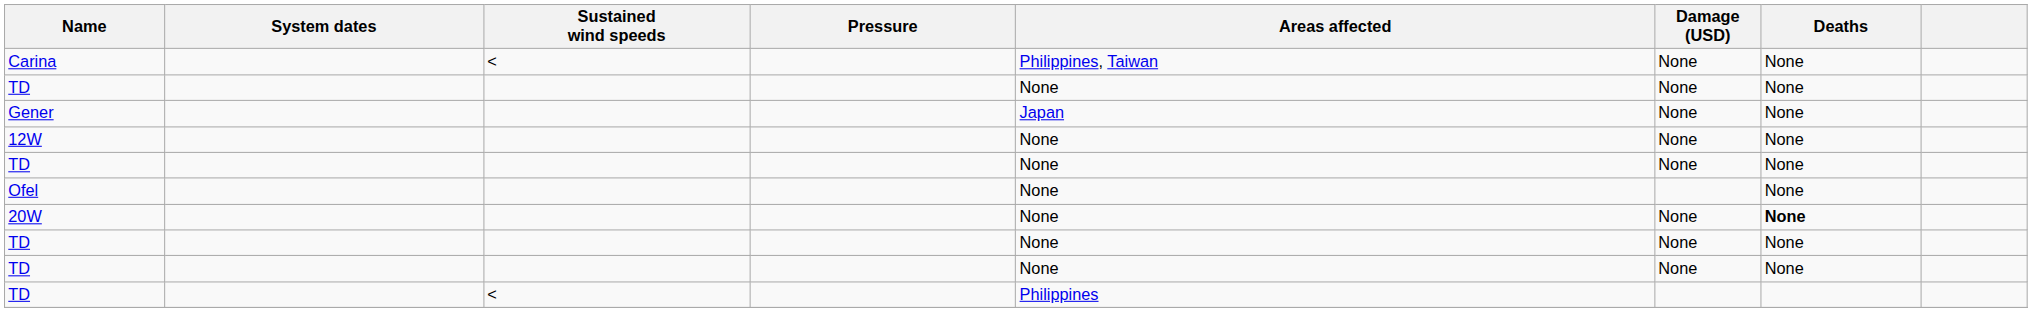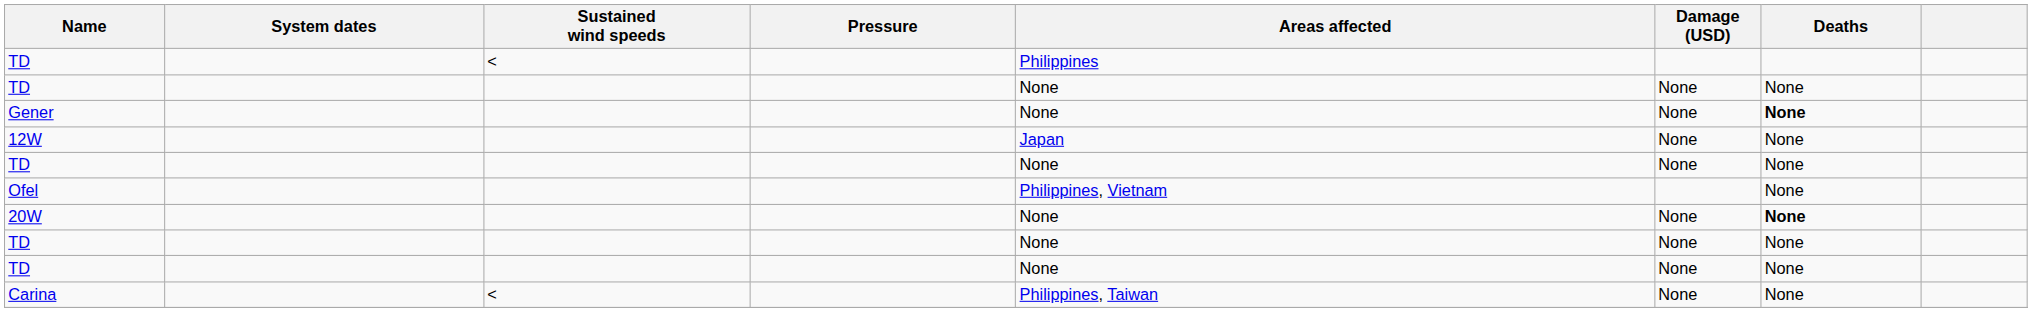rows swapped: Carina <-> TD / <
Gener | Areas affected: Japan -> None
Gener | Deaths: normal -> bold
12W | Areas affected: None -> Japan
Ofel | Areas affected: None -> Philippines, Vietnam
